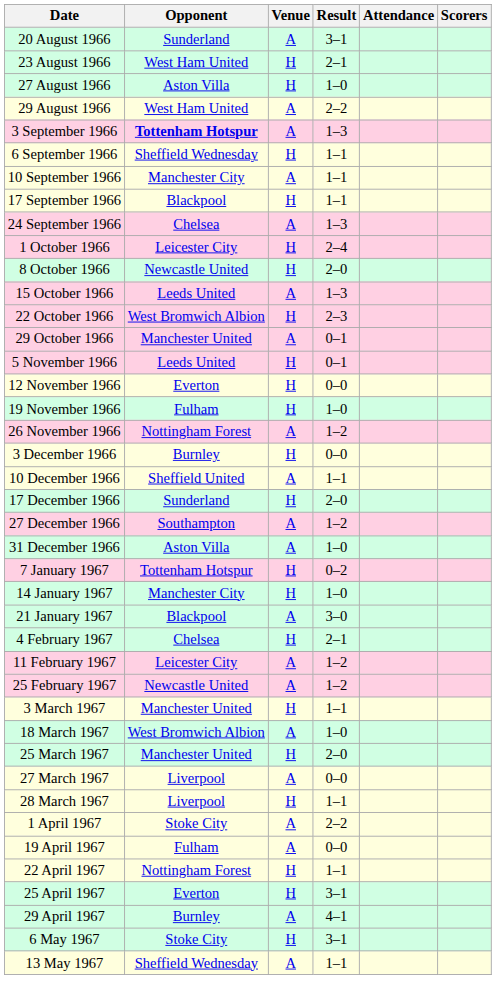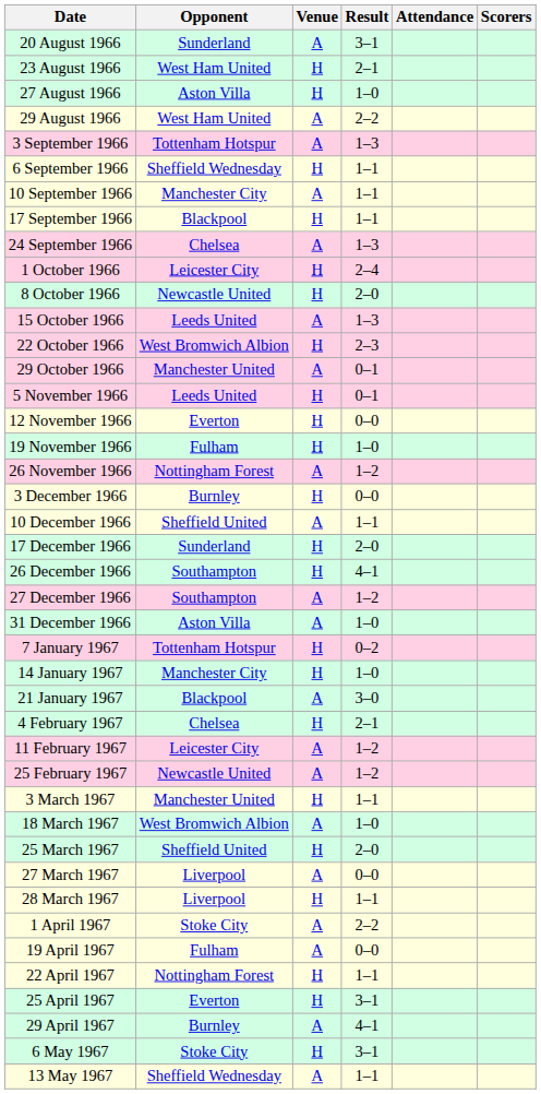3 September 1966 | Opponent: bold -> normal
+ row: 26 December 1966 | Southampton | H | 4–1
25 March 1967 | Opponent: Manchester United -> Sheffield United
